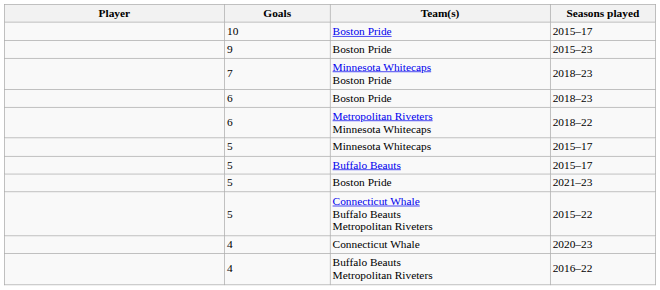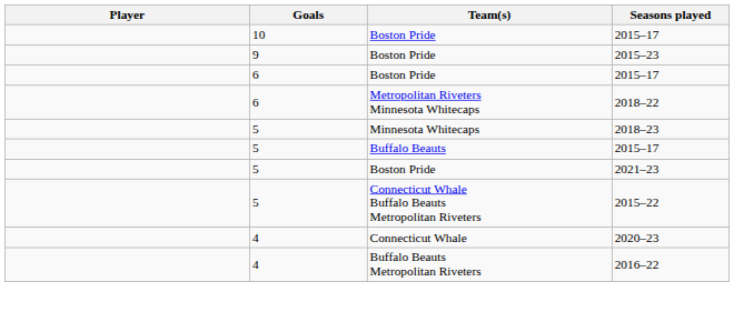- row: 7 | Minnesota Whitecaps Boston Pride | 2018–23
6 / Boston Pride | Seasons played: 2018–23 -> 2015–17
Minnesota Whitecaps | Seasons played: 2015–17 -> 2018–23
